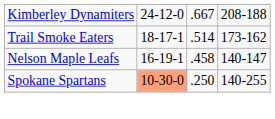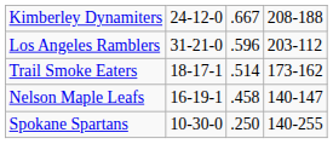+ row: Los Angeles Ramblers | 31-21-0 | .596 | 203-112
Spokane Spartans | column 2: lightsalmon background -> no background
